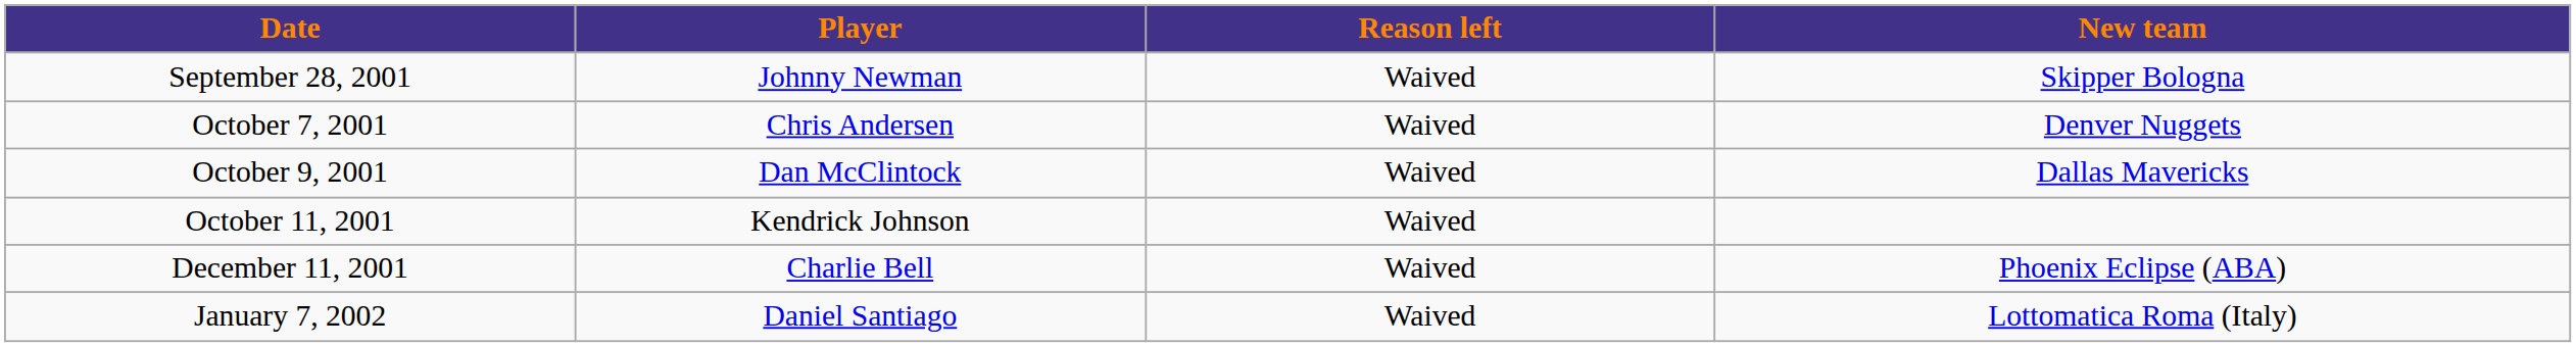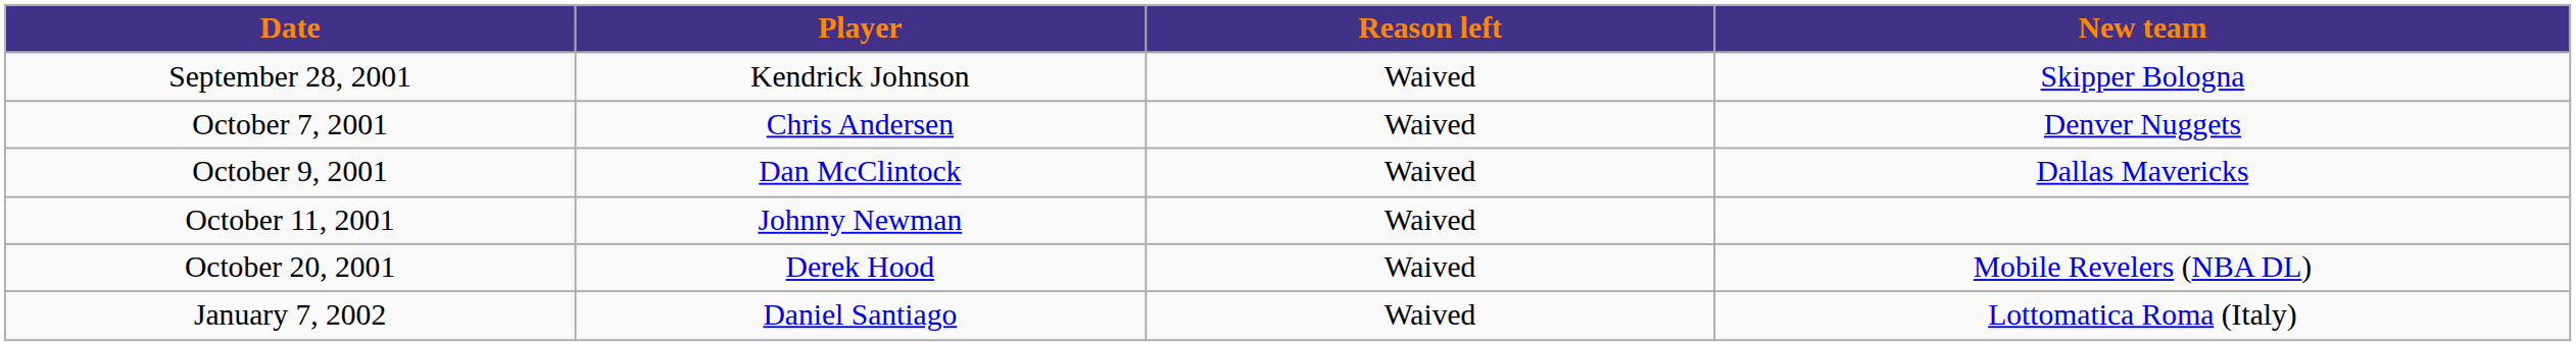September 28, 2001 | Player: Johnny Newman -> Kendrick Johnson
October 11, 2001 | Player: Kendrick Johnson -> Johnny Newman
+ row: October 20, 2001 | Derek Hood | Waived | Mobile Revelers (NBA DL)
- row: December 11, 2001 | Charlie Bell | Waived | Phoenix Eclipse (ABA)
